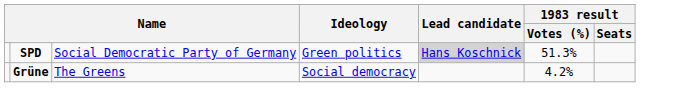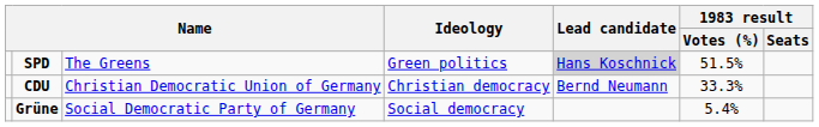SPD | column 3: Social Democratic Party of Germany -> The Greens
SPD | 1983 result / Votes (%): 51.3% -> 51.5%
+ row: CDU | Christian Democratic Union of Germany | Christian democracy | Bernd Neumann | 33.3%
Grüne | column 3: The Greens -> Social Democratic Party of Germany
Grüne | 1983 result / Votes (%): 4.2% -> 5.4%
